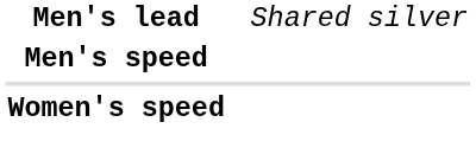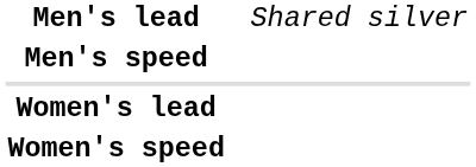+ row: Women's lead
